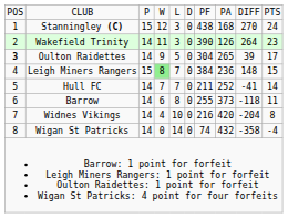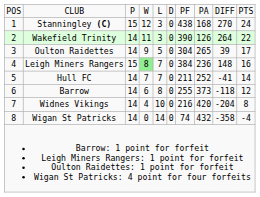Wakefield Trinity | column 10: 23 -> 22
Oulton Raidettes | column 1: bold -> normal
Leigh Miners Rangers | column 10: 15 -> 16
Barrow | column 10: 11 -> 12
